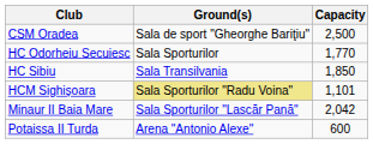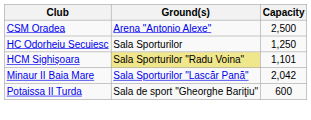CSM Oradea | Ground(s): Sala de sport "Gheorghe Bariţiu" -> Arena "Antonio Alexe"
HC Odorheiu Secuiesc | Capacity: 1,770 -> 1,250
- row: HC Sibiu | Sala Transilvania | 1,850
Potaissa II Turda | Ground(s): Arena "Antonio Alexe" -> Sala de sport "Gheorghe Bariţiu"
